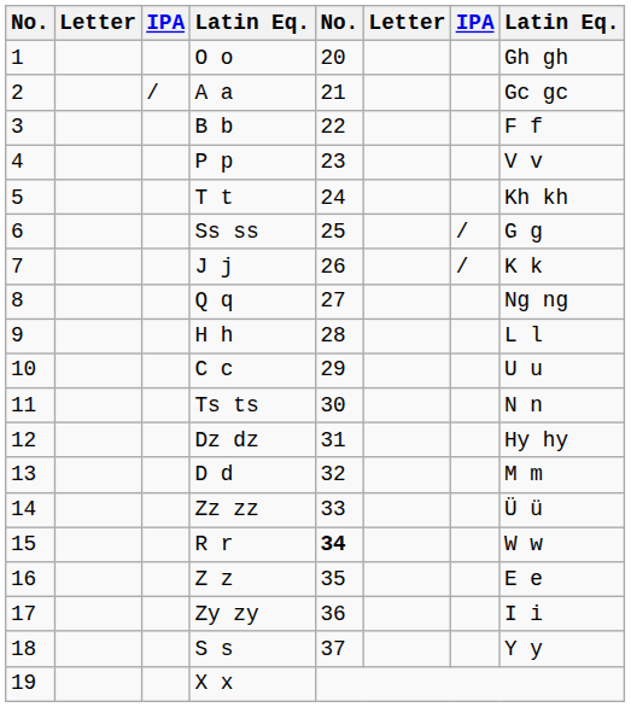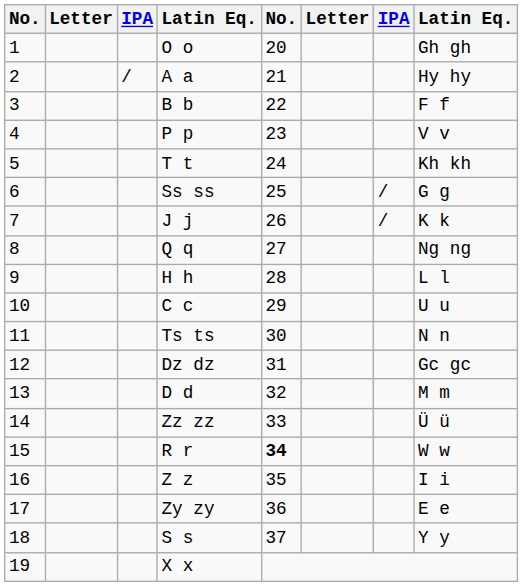A a | column 8: Gc gc -> Hy hy
Dz dz | column 8: Hy hy -> Gc gc
Z z | column 8: E e -> I i
Zy zy | column 8: I i -> E e
